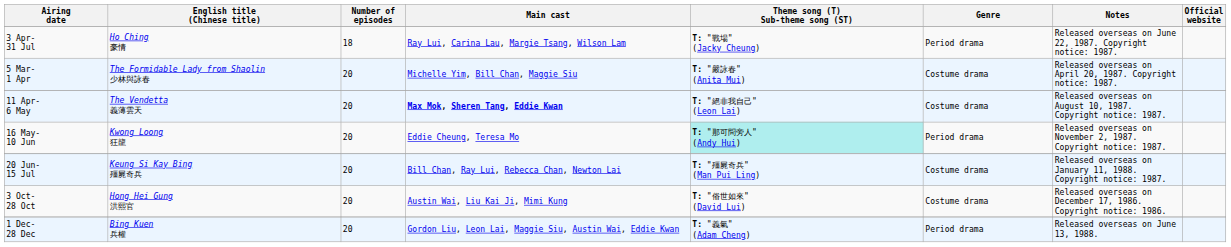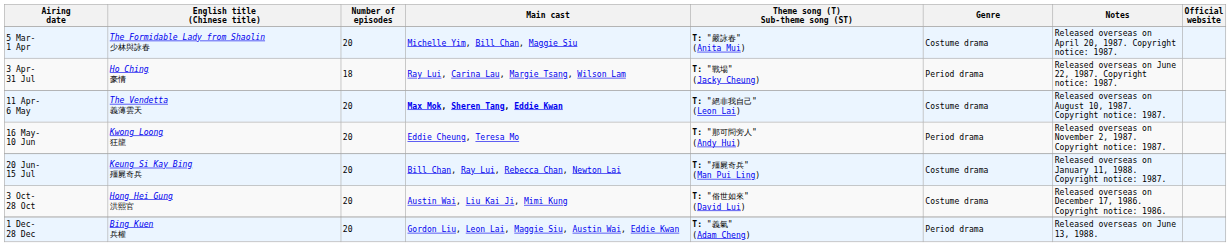rows swapped: 5 Mar- 1 Apr <-> 3 Apr- 31 Jul
16 May- 10 Jun | Theme song (T) Sub-theme song (ST): paleturquoise background -> no background
